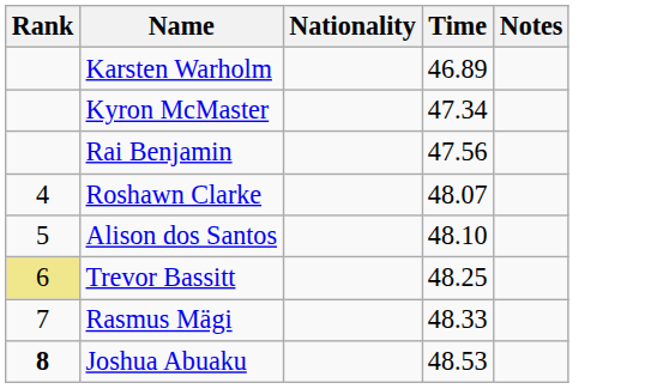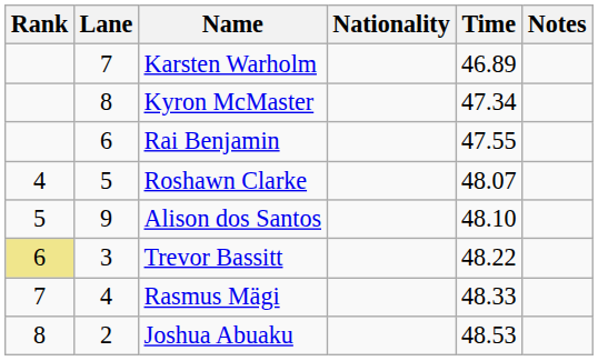+ column: Lane | 7 | 8 | 6 | 5 | 9 | 3 | 4 | 2
Rai Benjamin | Time: 47.56 -> 47.55
Trevor Bassitt | Time: 48.25 -> 48.22
Joshua Abuaku | Rank: bold -> normal
